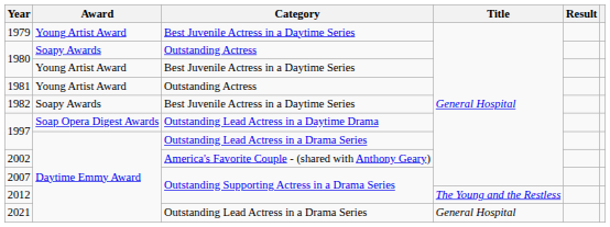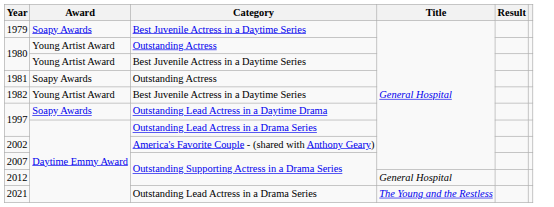1979 | Award: Young Artist Award -> Soapy Awards
1980 / Outstanding Actress | Award: Soapy Awards -> Young Artist Award
1981 | Award: Young Artist Award -> Soapy Awards
1982 | Award: Soapy Awards -> Young Artist Award
1997 / Outstanding Lead Actress in a Daytime Drama | Award: Soap Opera Digest Awards -> Soapy Awards
2012 | Title: The Young and the Restless -> General Hospital
2021 | Title: General Hospital -> The Young and the Restless
